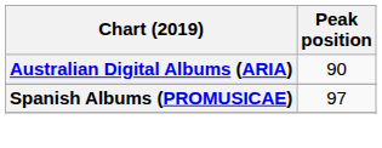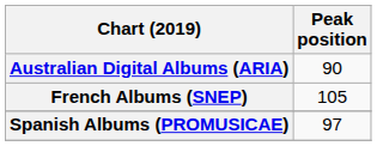+ row: French Albums (SNEP) | 105
